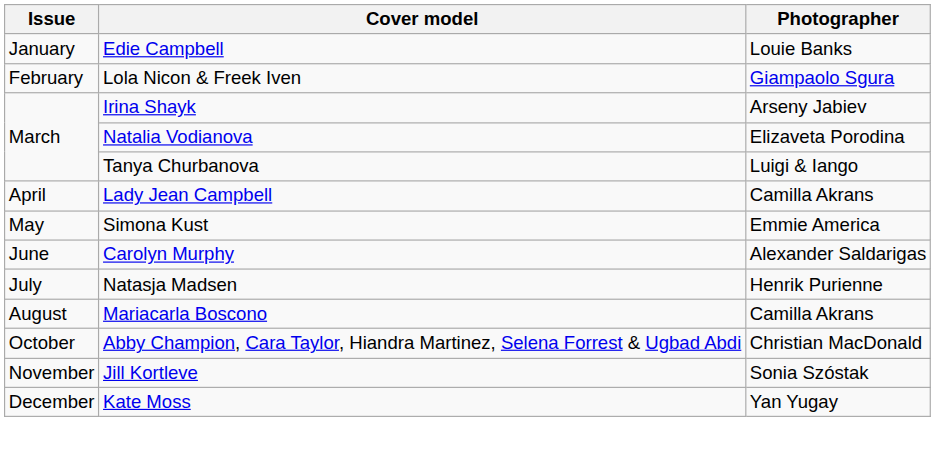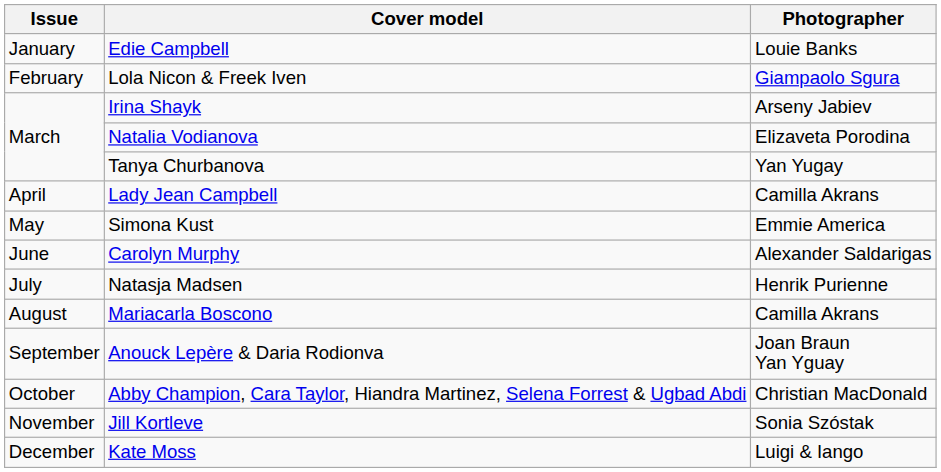Tanya Churbanova | Photographer: Luigi & Iango -> Yan Yugay
+ row: September | Anouck Lepère & Daria Rodionva | Joan Braun Yan Yguay
Kate Moss | Photographer: Yan Yugay -> Luigi & Iango
